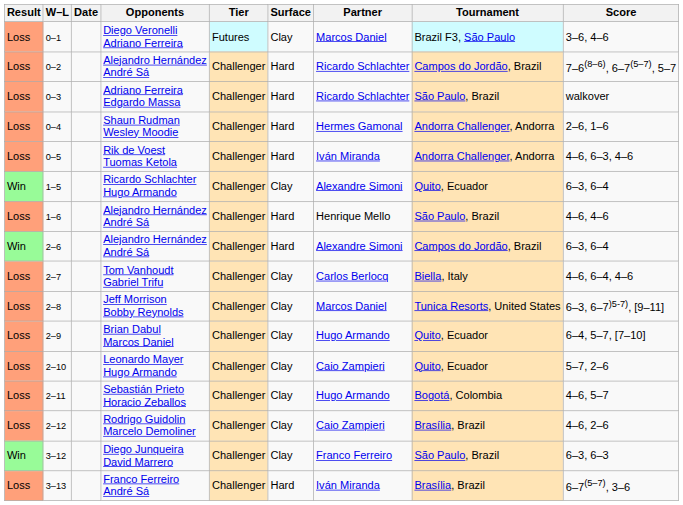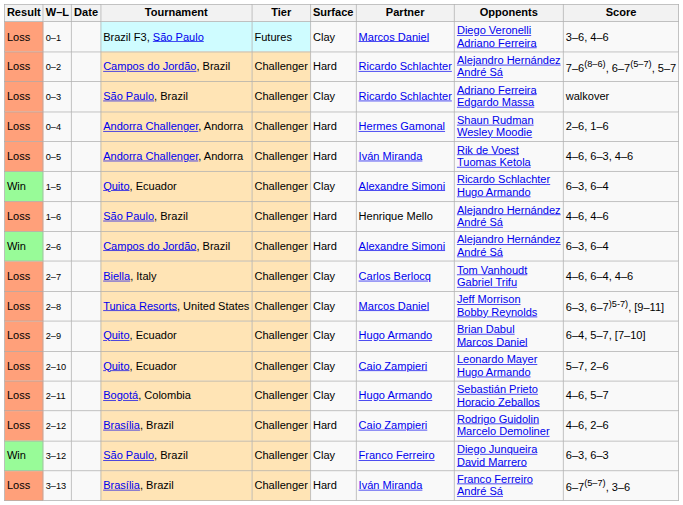columns swapped: Tournament <-> Opponents
0–3 | Surface: Hard -> Clay
2–12 | Surface: Clay -> Hard
